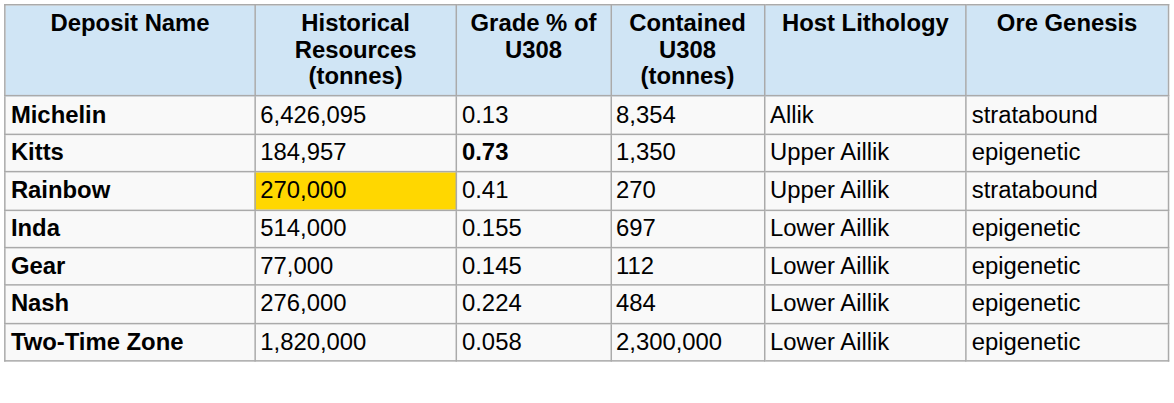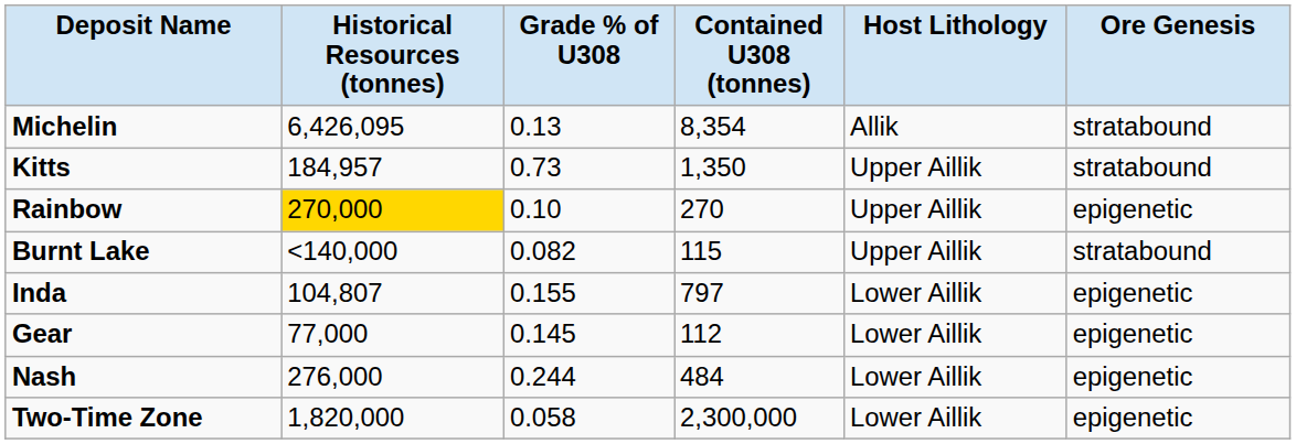Kitts | Grade % of U308: bold -> normal
Kitts | Ore Genesis: epigenetic -> stratabound
Rainbow | Grade % of U308: 0.41 -> 0.10
Rainbow | Ore Genesis: stratabound -> epigenetic
+ row: Burnt Lake | <140,000 | 0.082 | 115 | Upper Aillik | stratabound
Inda | Historical Resources (tonnes): 514,000 -> 104,807
Inda | Contained U308 (tonnes): 697 -> 797
Nash | Grade % of U308: 0.224 -> 0.244
